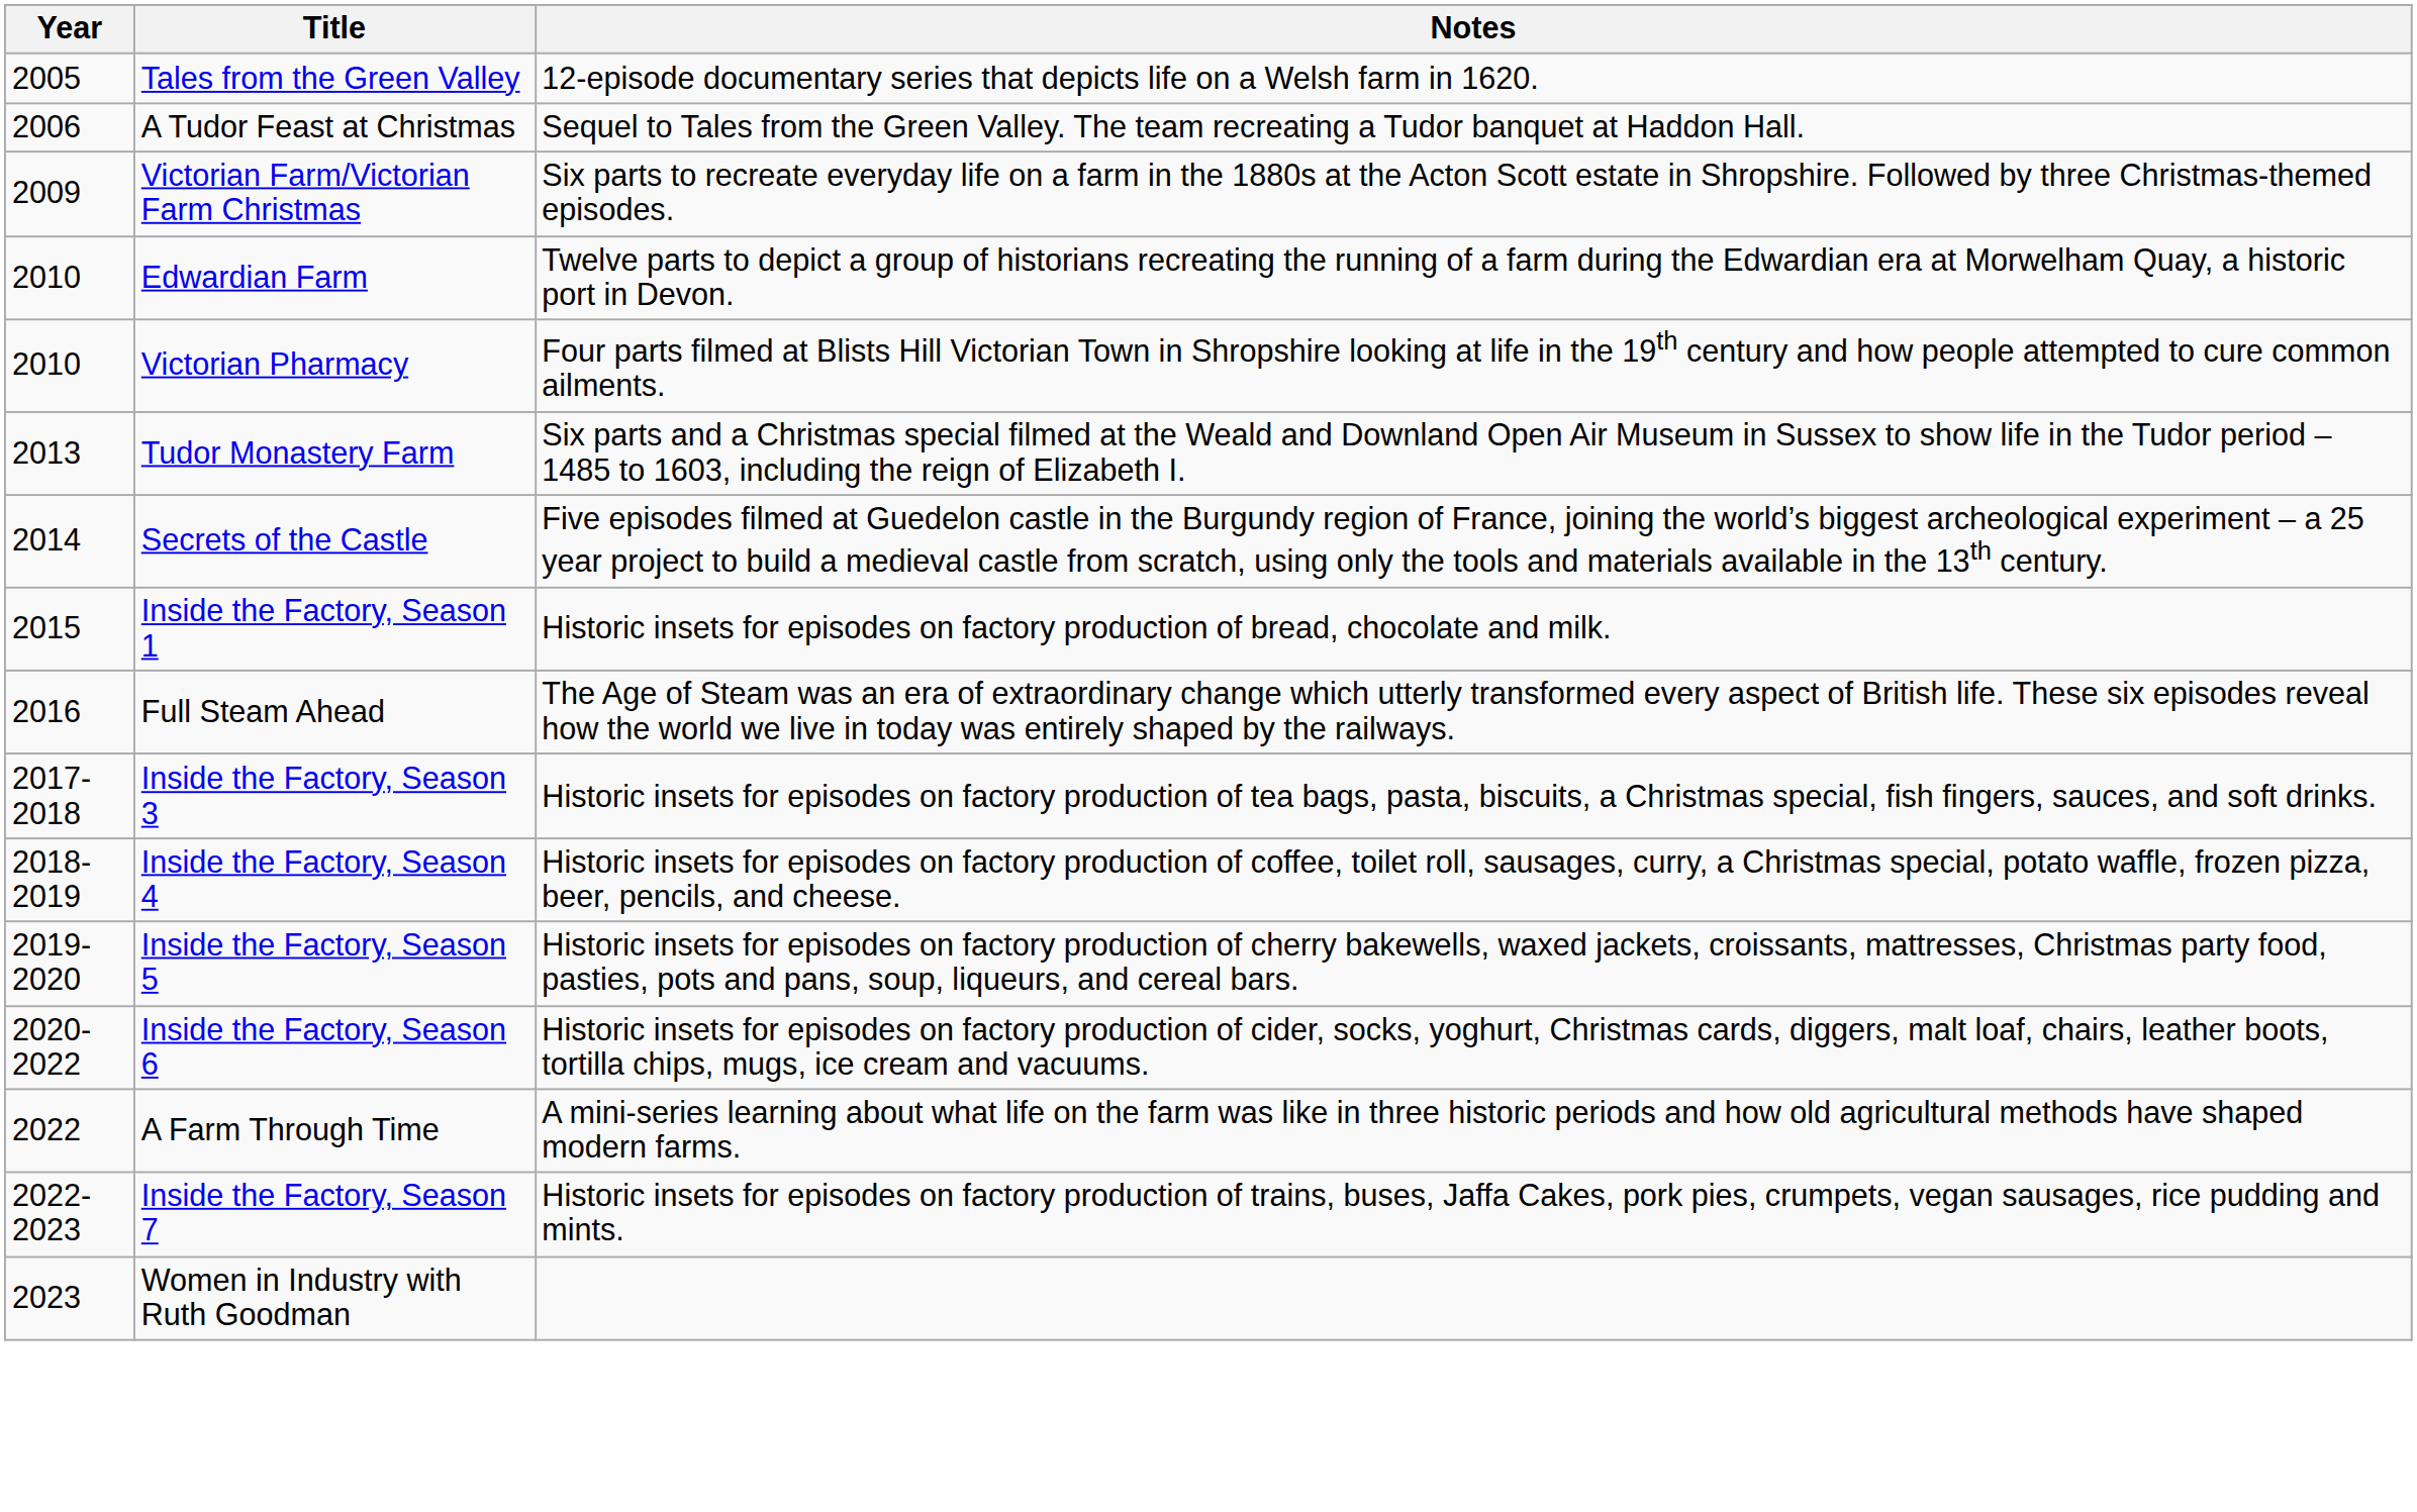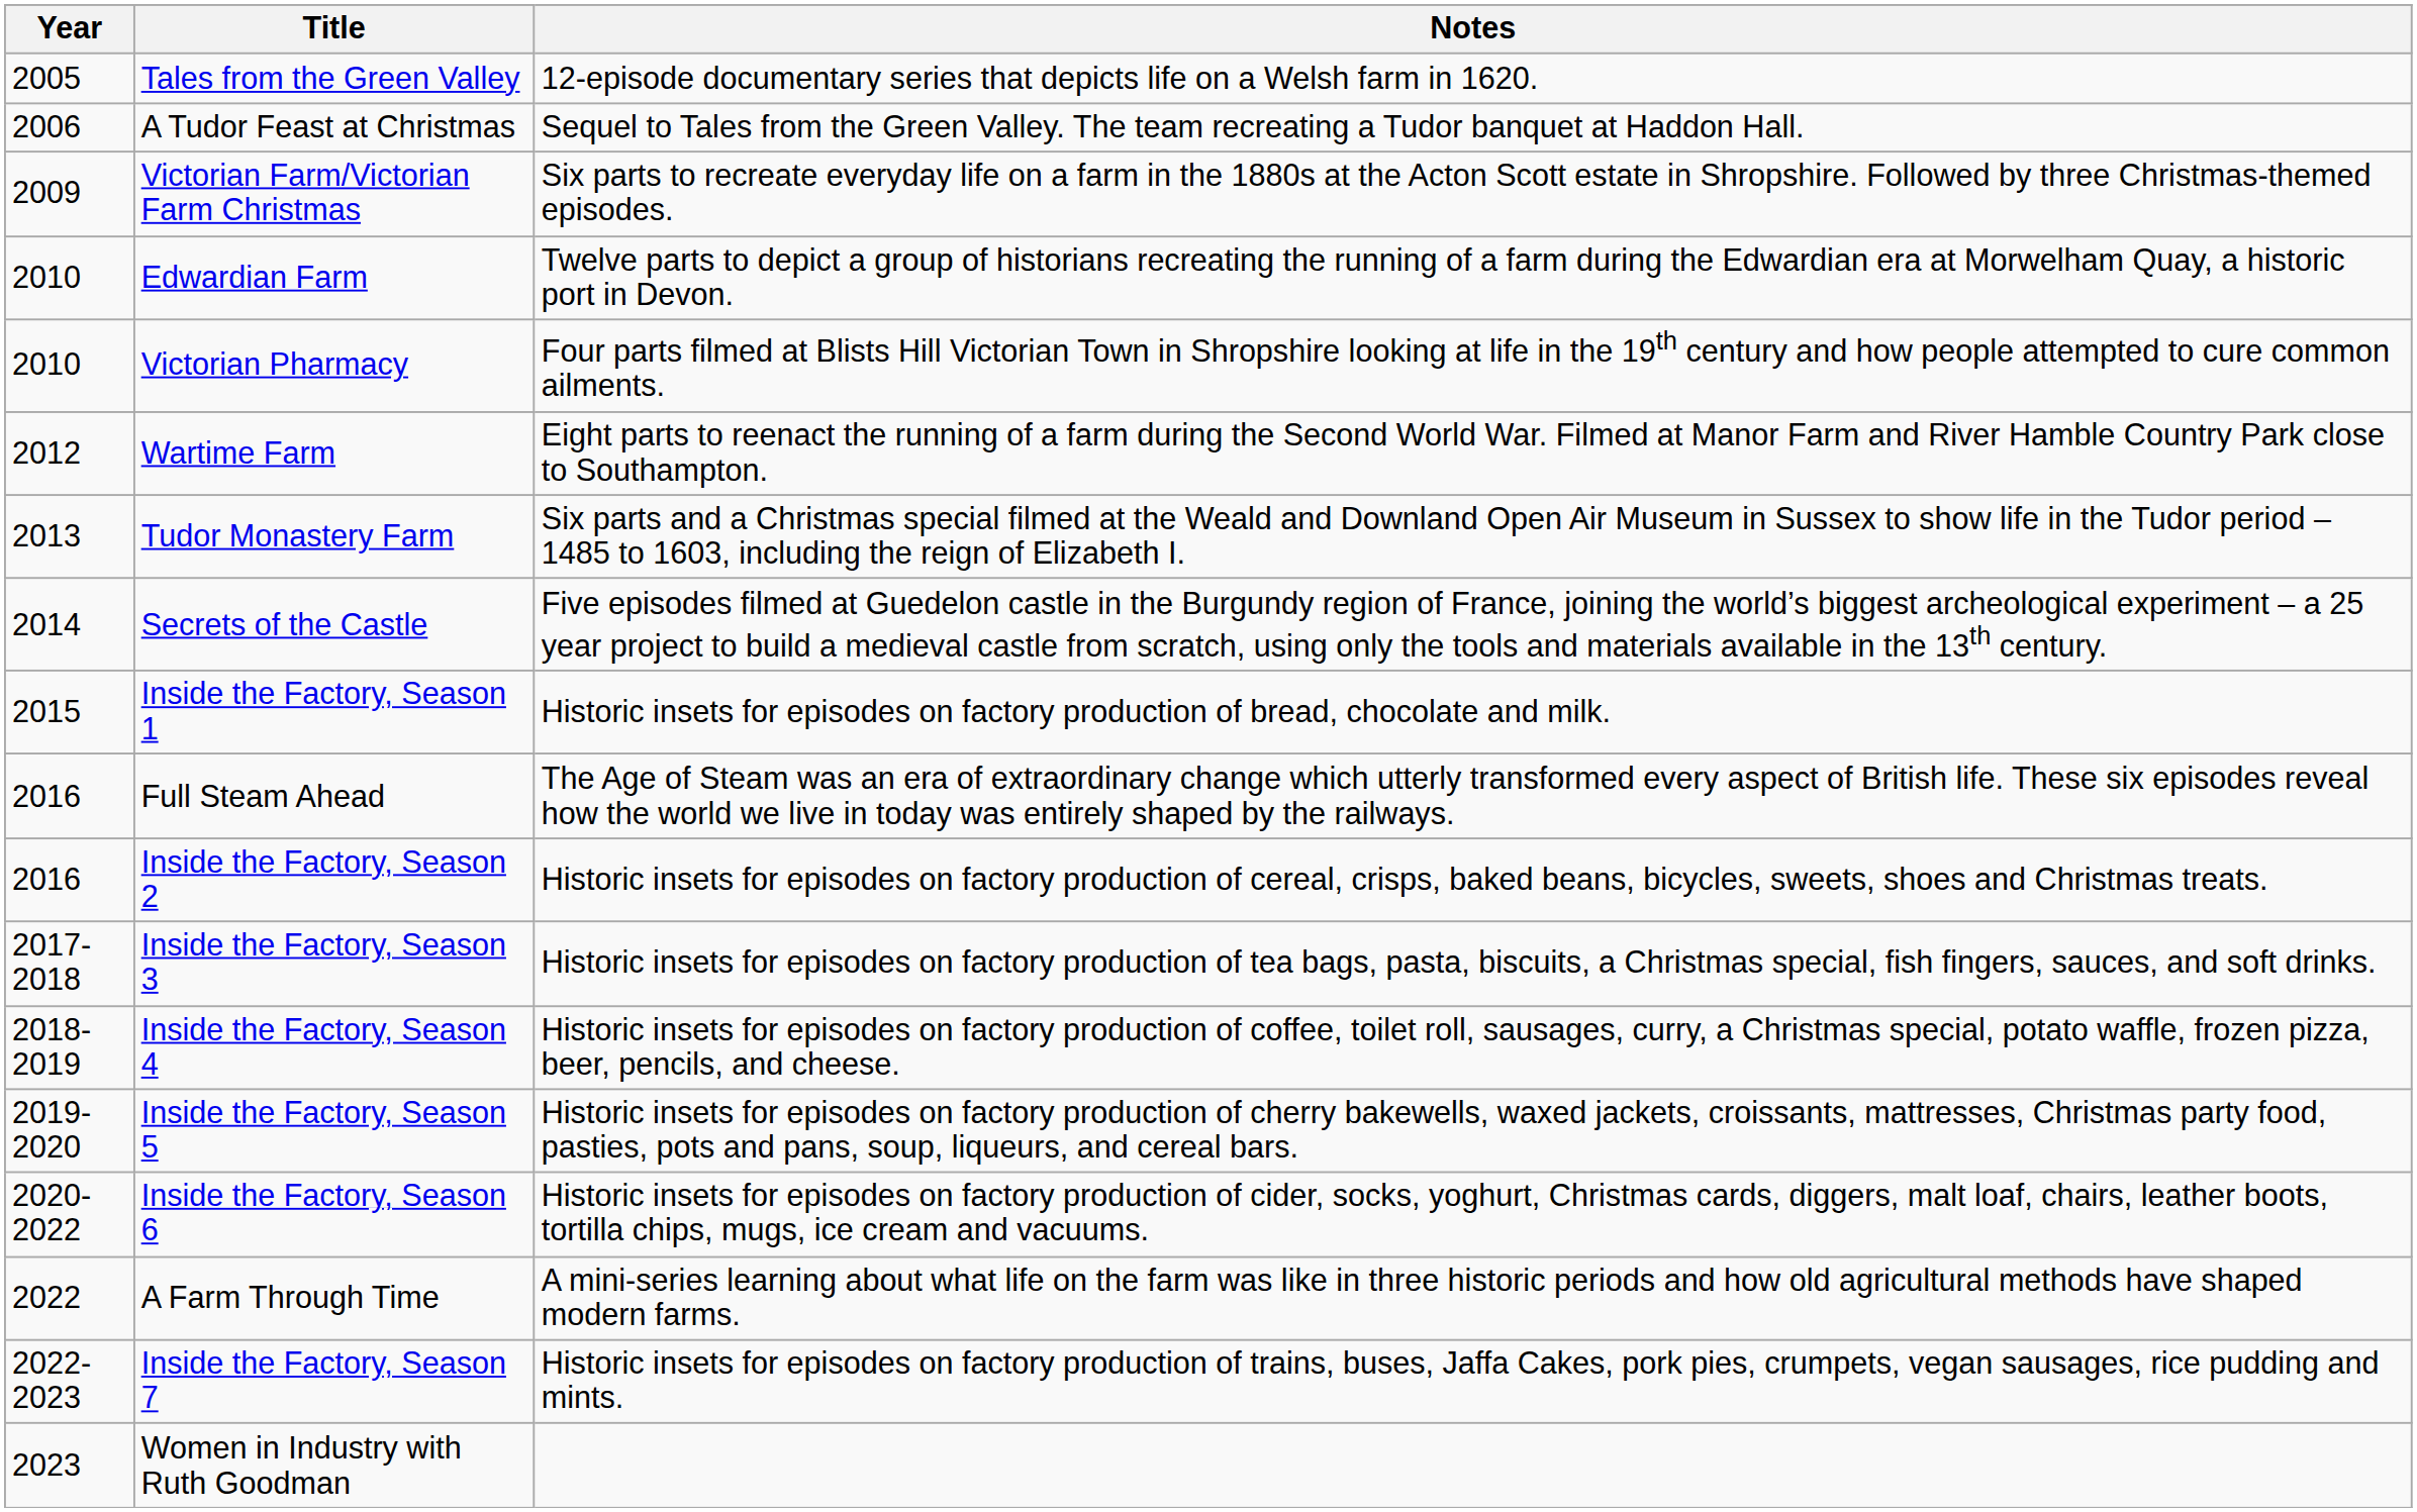+ row: 2012 | Wartime Farm | Eight parts to reenact the running of a farm during the Second World War. Filmed at Manor Farm and River Hamble Country Park close to Southampton.
+ row: 2016 | Inside the Factory, Season 2 | Historic insets for episodes on factory production of cereal, crisps, baked beans, bicycles, sweets, shoes and Christmas treats.
